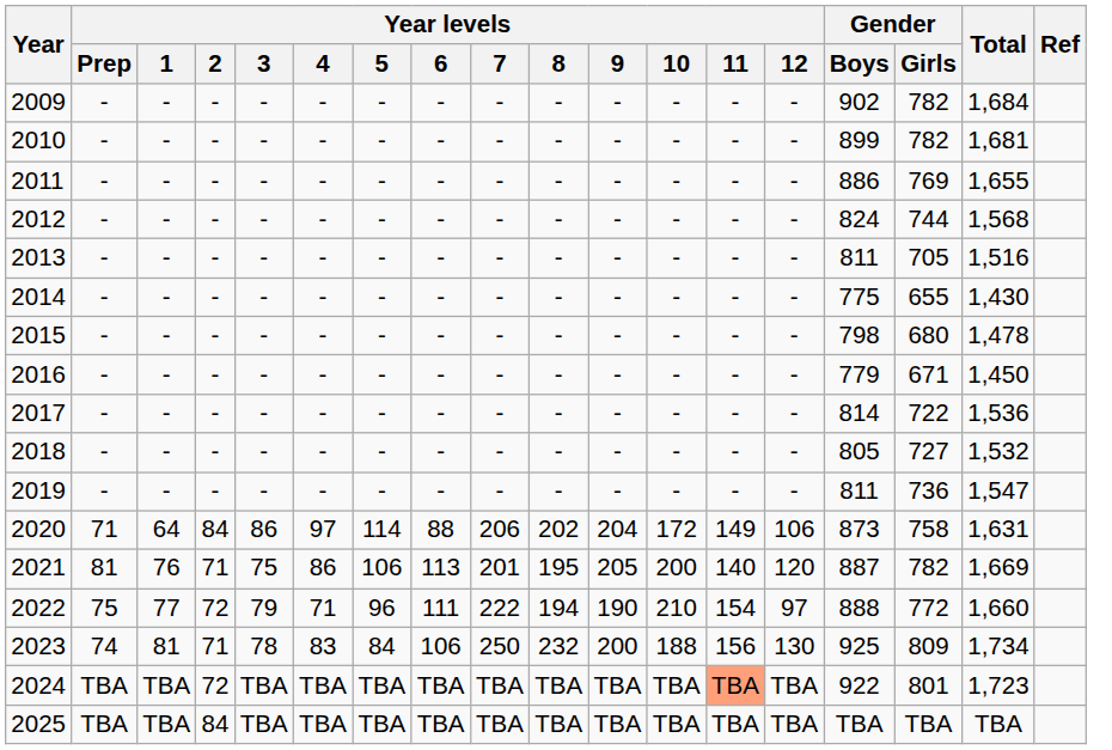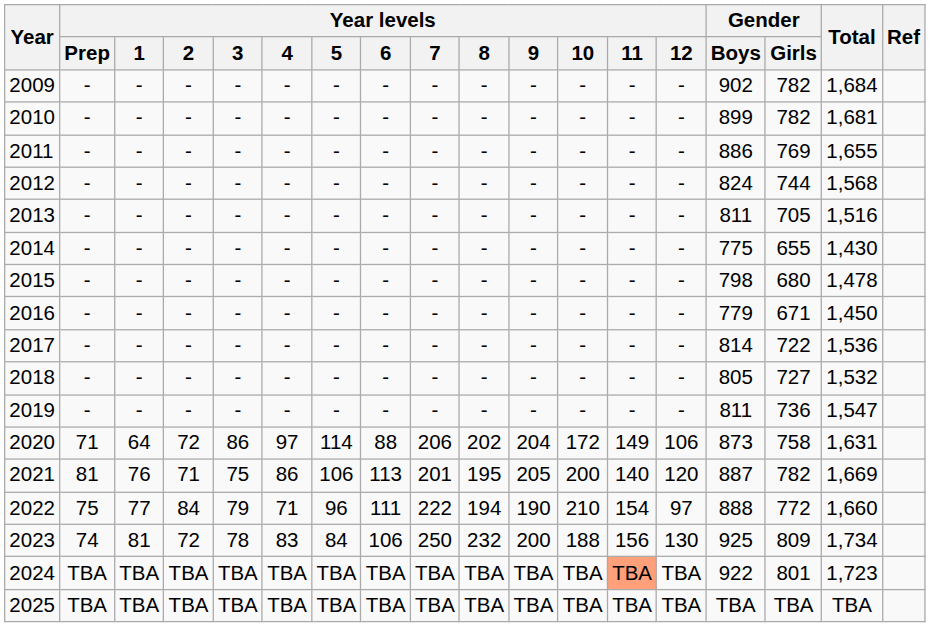2020 | Year levels / 2: 84 -> 72
2022 | Year levels / 2: 72 -> 84
2023 | Year levels / 2: 71 -> 72
2024 | Year levels / 2: 72 -> TBA
2025 | Year levels / 2: 84 -> TBA
